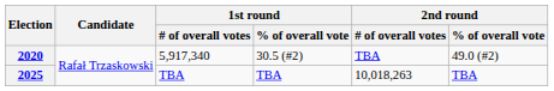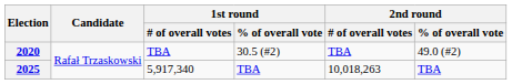2020 | 1st round / # of overall votes: 5,917,340 -> TBA
2025 | 1st round / # of overall votes: TBA -> 5,917,340
